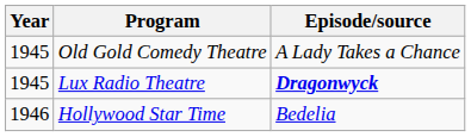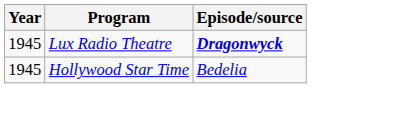- row: 1945 | Old Gold Comedy Theatre | A Lady Takes a Chance
Hollywood Star Time | Year: 1946 -> 1945
